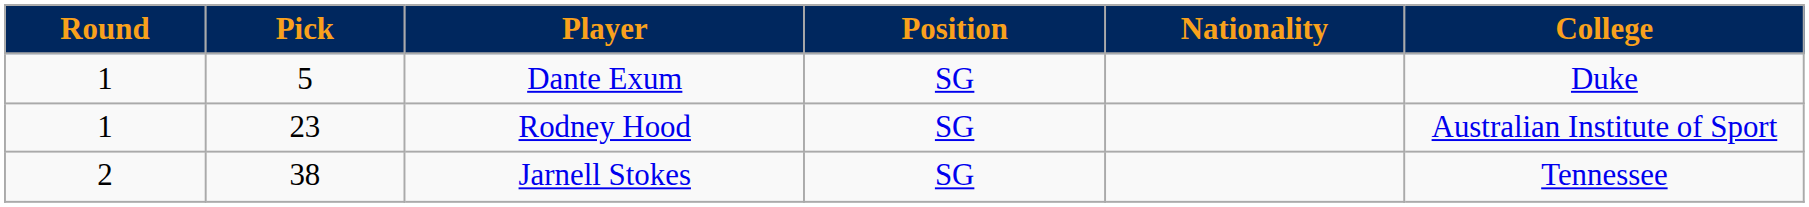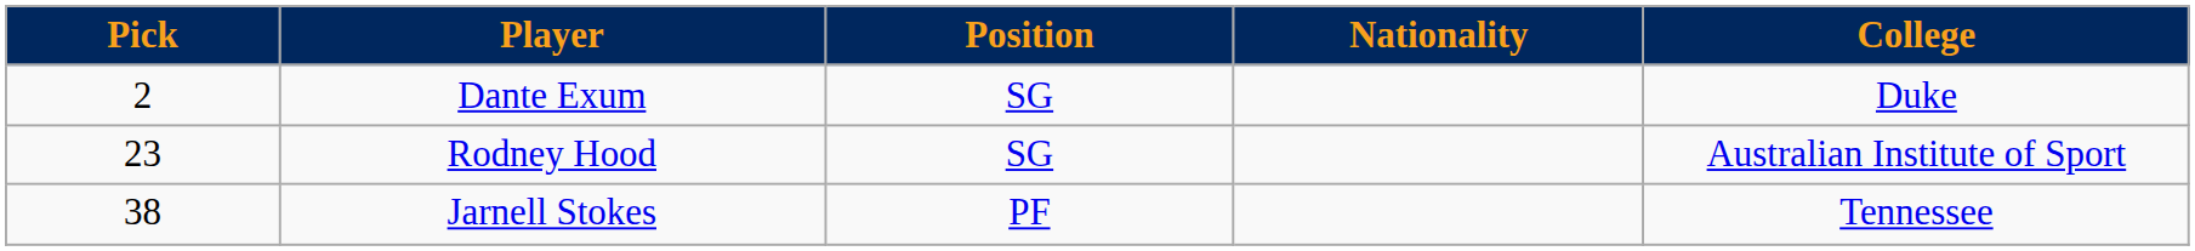- column: Round | 1 | 1 | 2
Dante Exum | Pick: 5 -> 2
Jarnell Stokes | Position: SG -> PF
